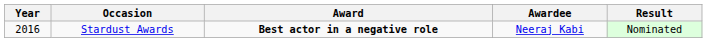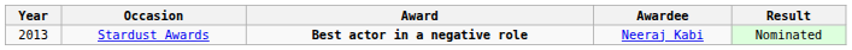Stardust Awards | Year: 2016 -> 2013
